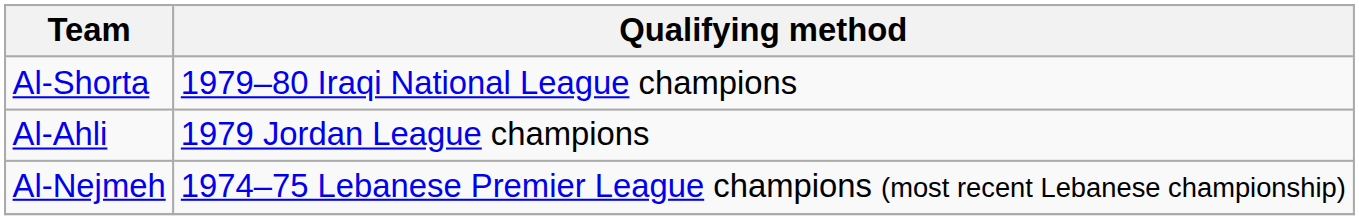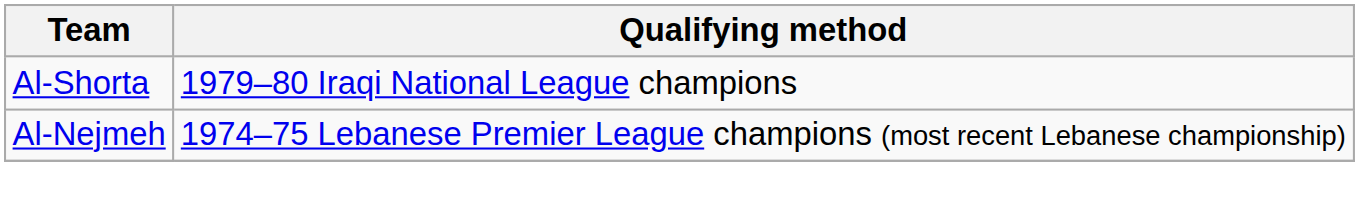- row: Al-Ahli | 1979 Jordan League champions
